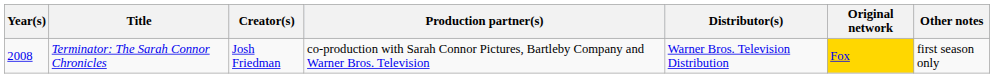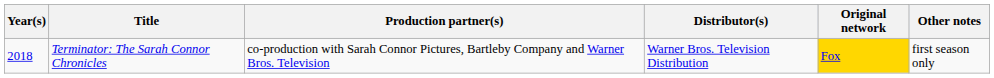- column: Creator(s) | Josh Friedman
Terminator: The Sarah Connor Chronicles | Year(s): 2008 -> 2018
